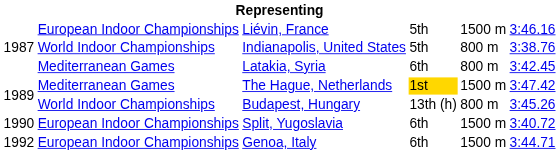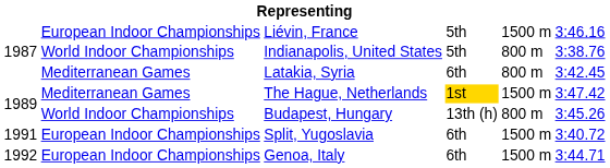Split, Yugoslavia | column 1: 1990 -> 1991
